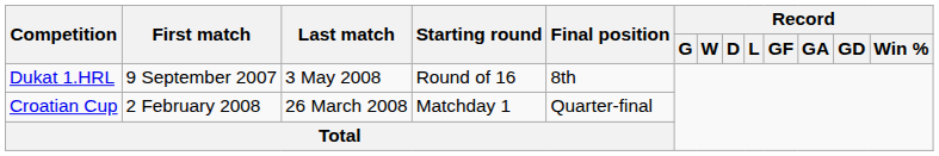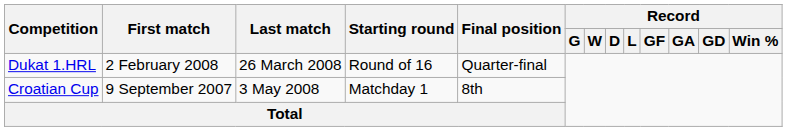Dukat 1.HRL | First match: 9 September 2007 -> 2 February 2008
Dukat 1.HRL | Last match: 3 May 2008 -> 26 March 2008
Dukat 1.HRL | Final position: 8th -> Quarter-final
Croatian Cup | First match: 2 February 2008 -> 9 September 2007
Croatian Cup | Last match: 26 March 2008 -> 3 May 2008
Croatian Cup | Final position: Quarter-final -> 8th
